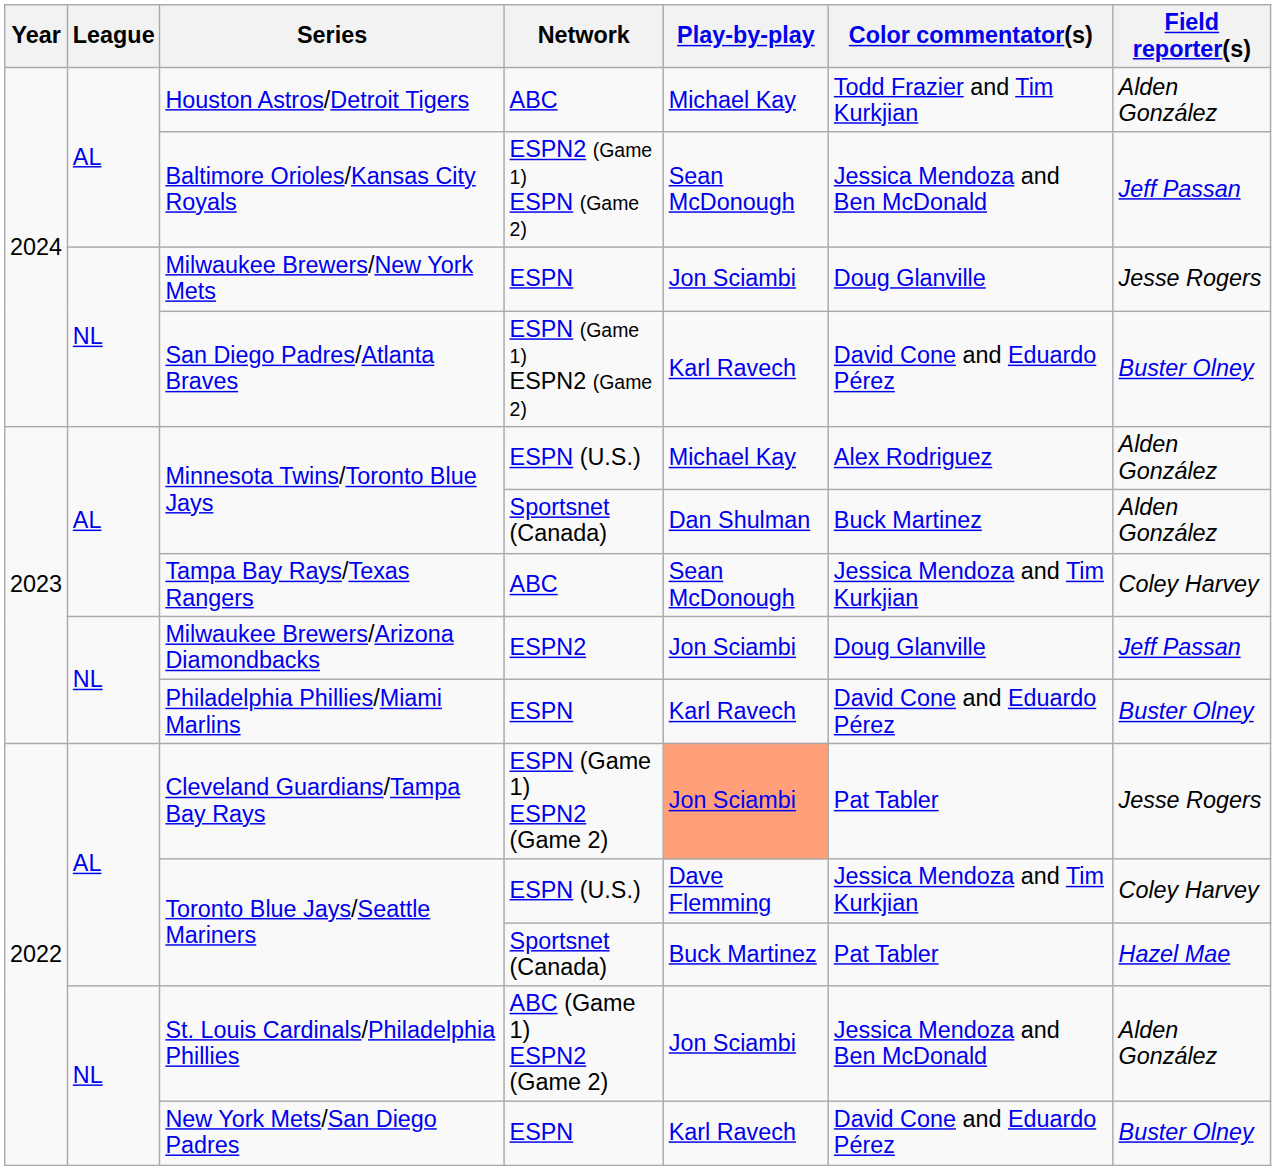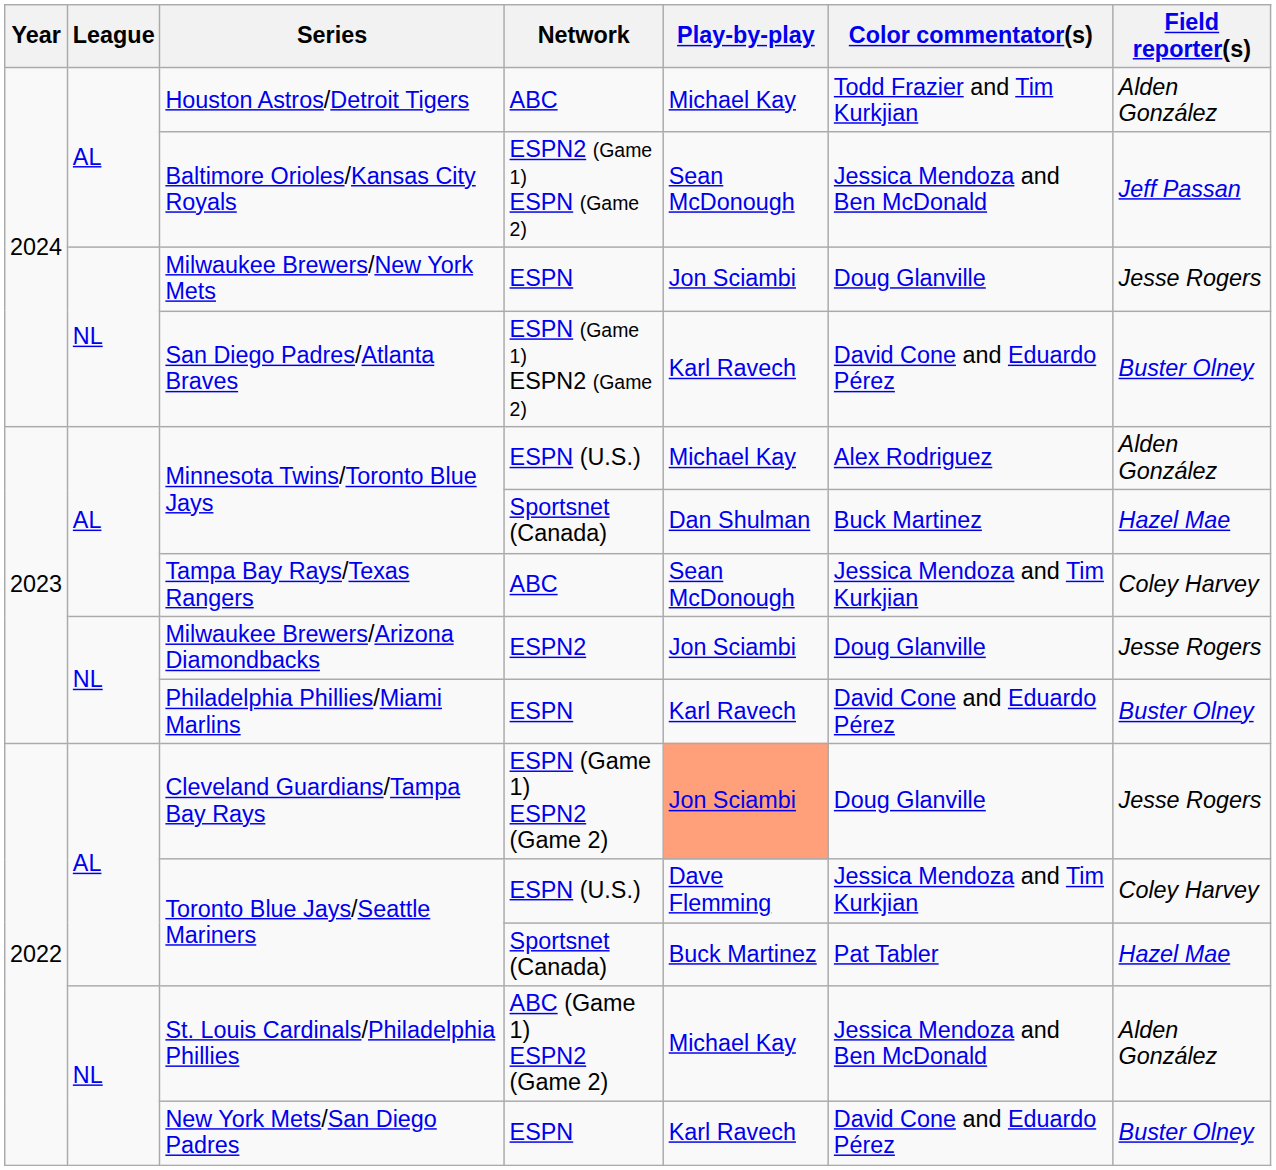Minnesota Twins/Toronto Blue Jays / Sportsnet (Canada) | Field reporter(s): Alden González -> Hazel Mae
Milwaukee Brewers/Arizona Diamondbacks | Field reporter(s): Jeff Passan -> Jesse Rogers
Cleveland Guardians/Tampa Bay Rays | Color commentator(s): Pat Tabler -> Doug Glanville
St. Louis Cardinals/Philadelphia Phillies | Play-by-play: Jon Sciambi -> Michael Kay
